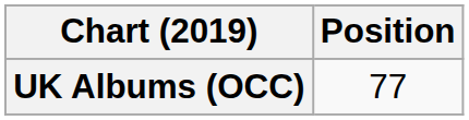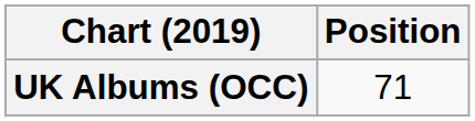UK Albums (OCC) | Position: 77 -> 71
